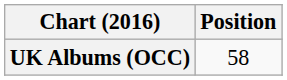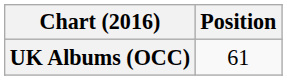UK Albums (OCC) | Position: 58 -> 61
